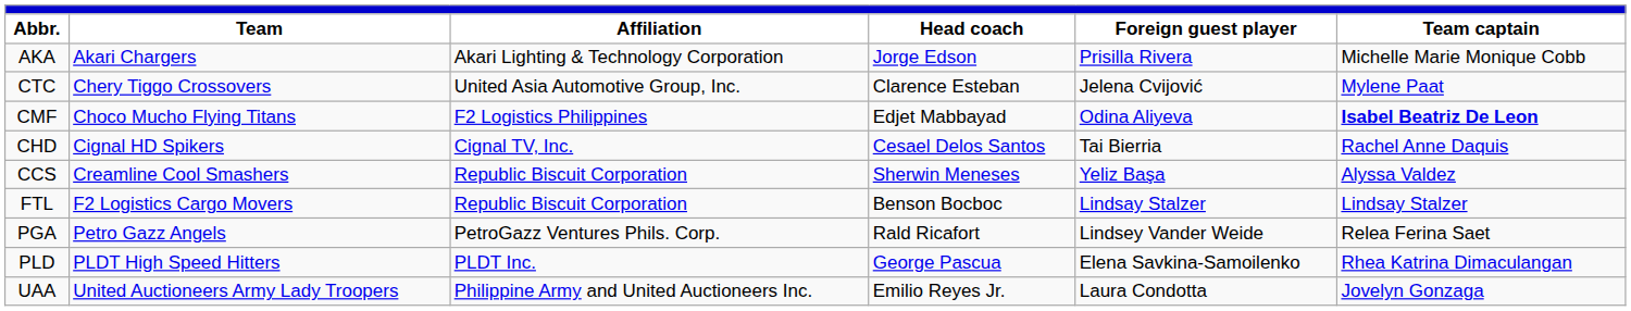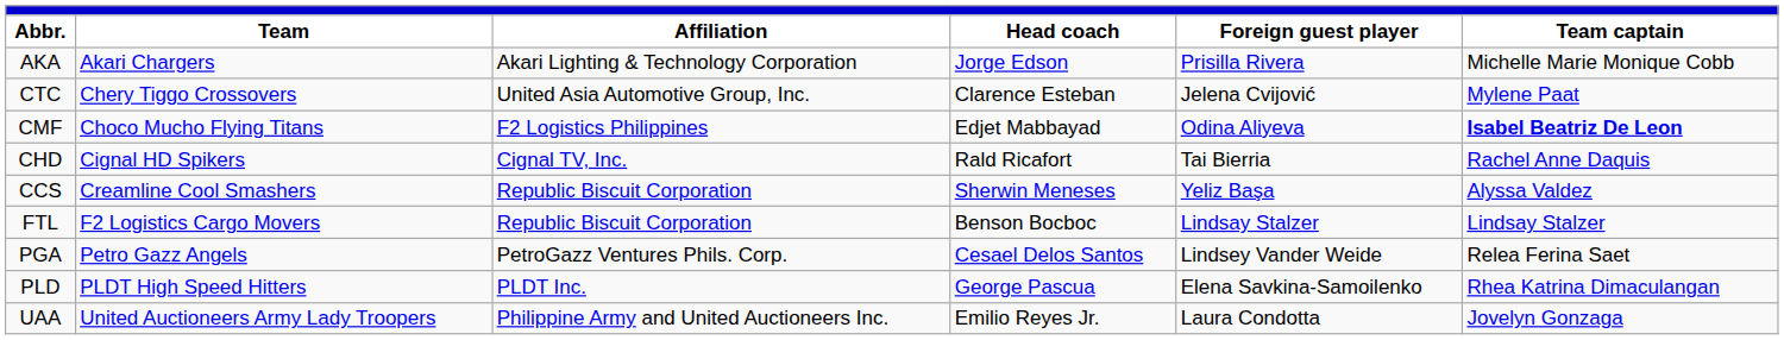CHD | Head coach: Cesael Delos Santos -> Rald Ricafort
PGA | Head coach: Rald Ricafort -> Cesael Delos Santos
